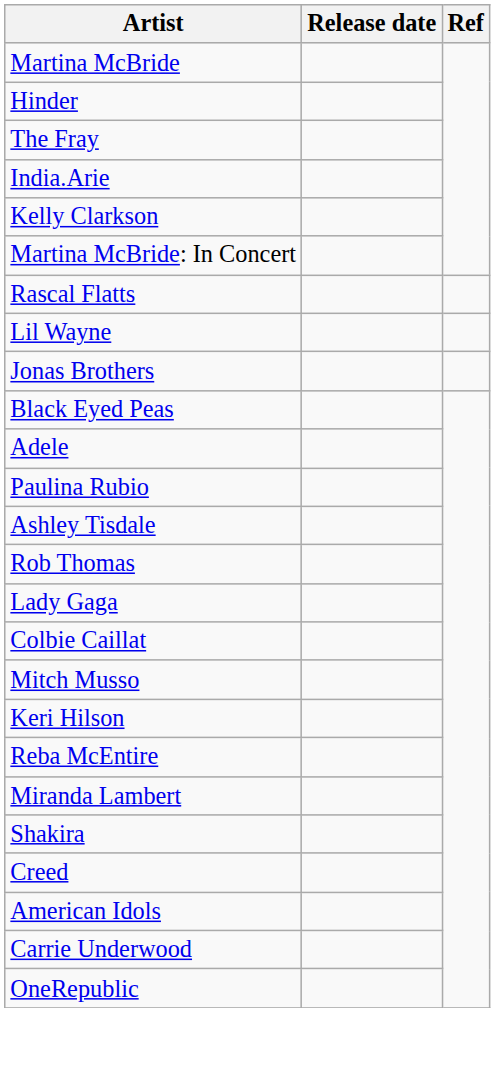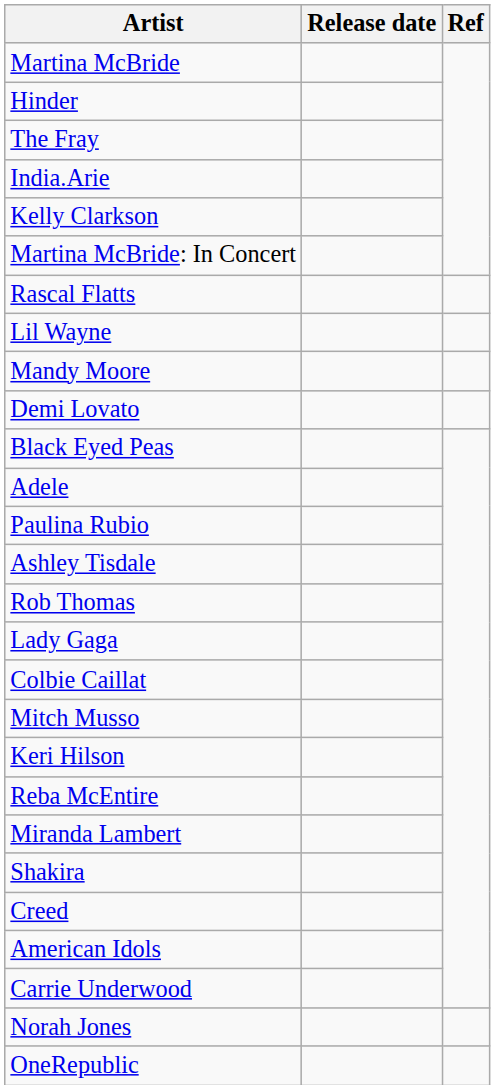- row: Jonas Brothers
+ row: Mandy Moore
+ row: Demi Lovato
+ row: Norah Jones
